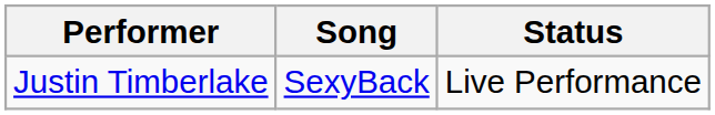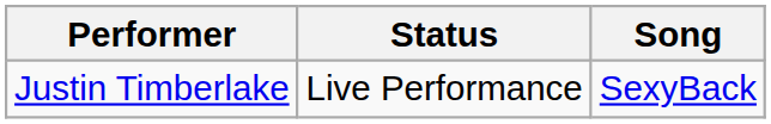columns swapped: Song <-> Status
